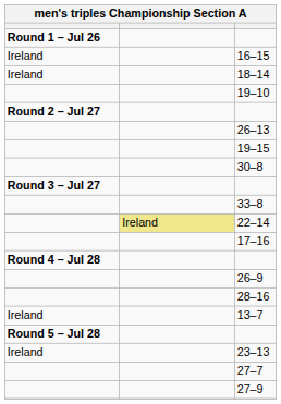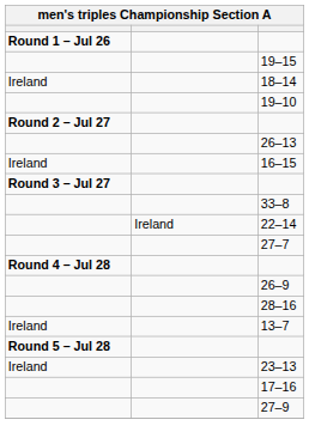rows swapped: 19–15 <-> 16–15
- row: 30–8
22–14 | column 2: khaki background -> no background
rows swapped: 27–7 <-> 17–16
